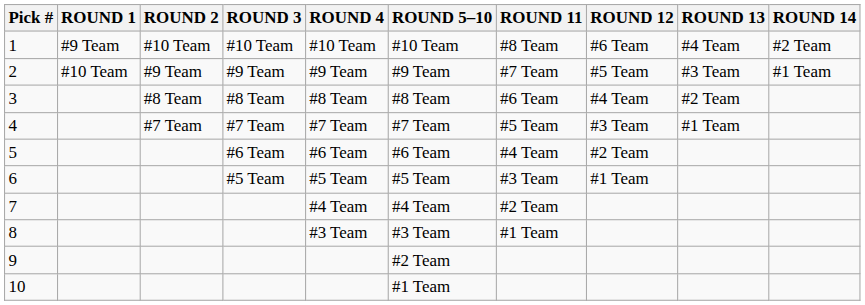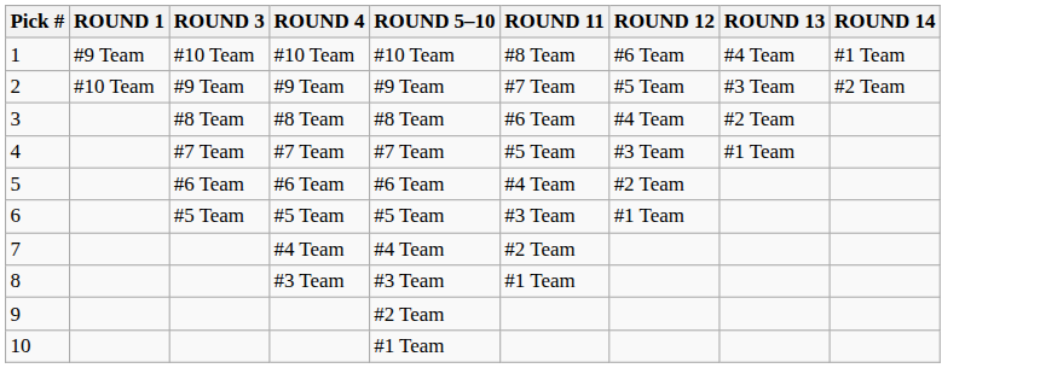- column: ROUND 2 | #10 Team | #9 Team | #8 Team | #7 Team
1 | ROUND 14: #2 Team -> #1 Team
2 | ROUND 14: #1 Team -> #2 Team
